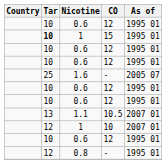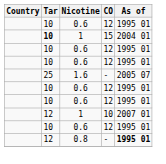1 / 15 | As of: 1995 01 -> 2004 01
- row: 13 | 1.1 | 10.5 | 2007 01
0.8 | As of: normal -> bold
